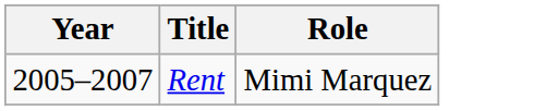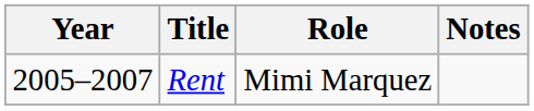+ column: Notes
